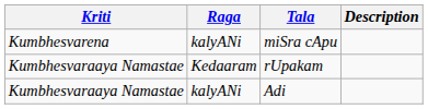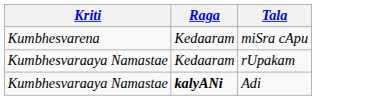- column: Description
miSra cApu | Raga: kalyANi -> Kedaaram
Adi | Raga: normal -> bold
